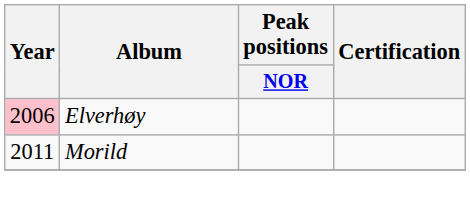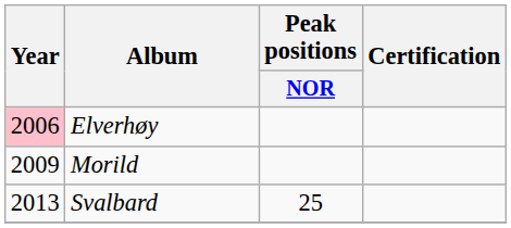Morild | Year: 2011 -> 2009
+ row: 2013 | Svalbard | 25
